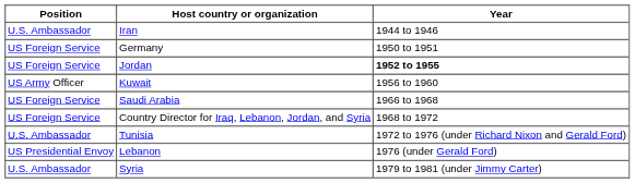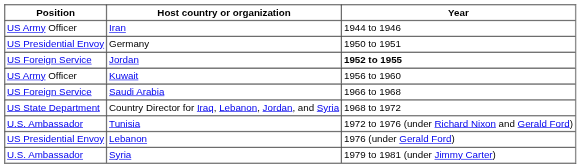Iran | Position: U.S. Ambassador -> US Army Officer
Germany | Position: US Foreign Service -> US Presidential Envoy
Country Director for Iraq, Lebanon, Jordan, and Syria | Position: US Foreign Service -> US State Department
